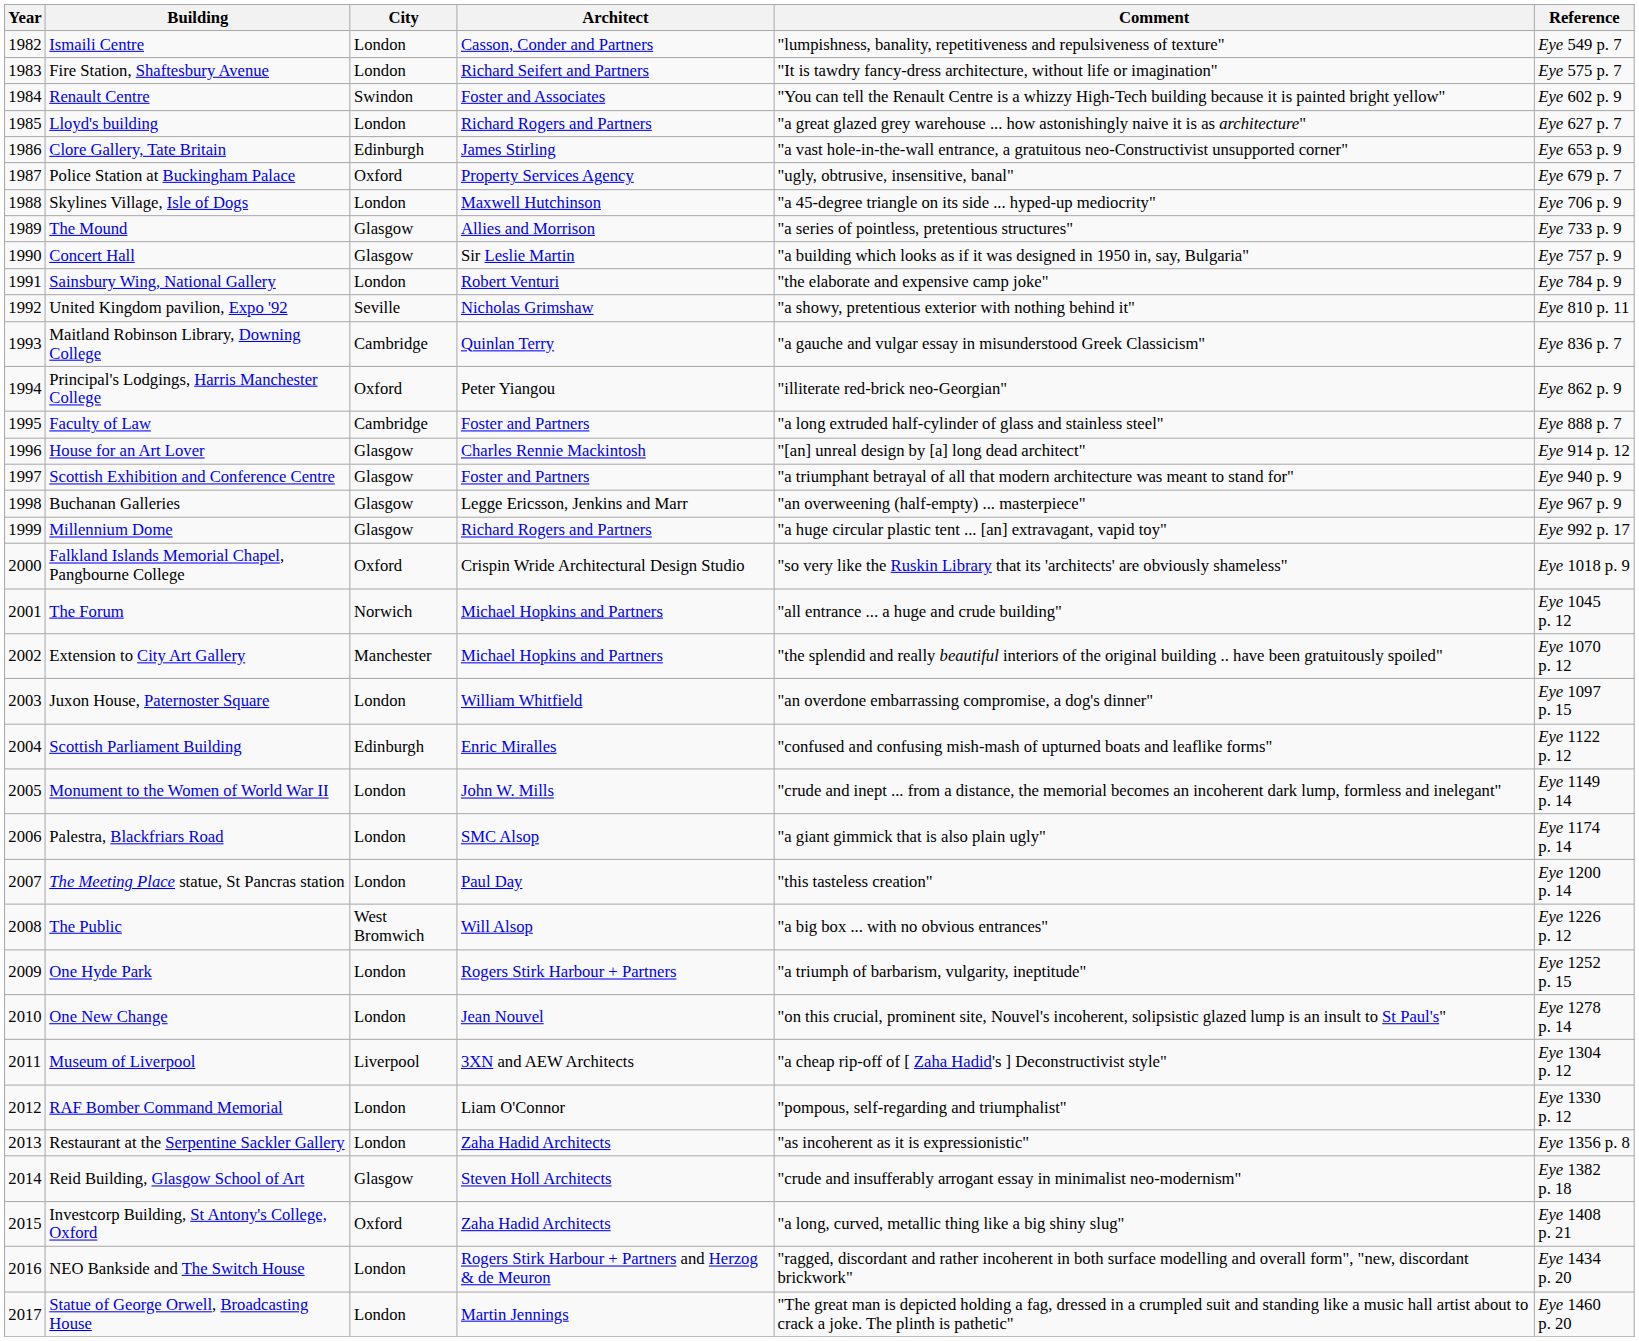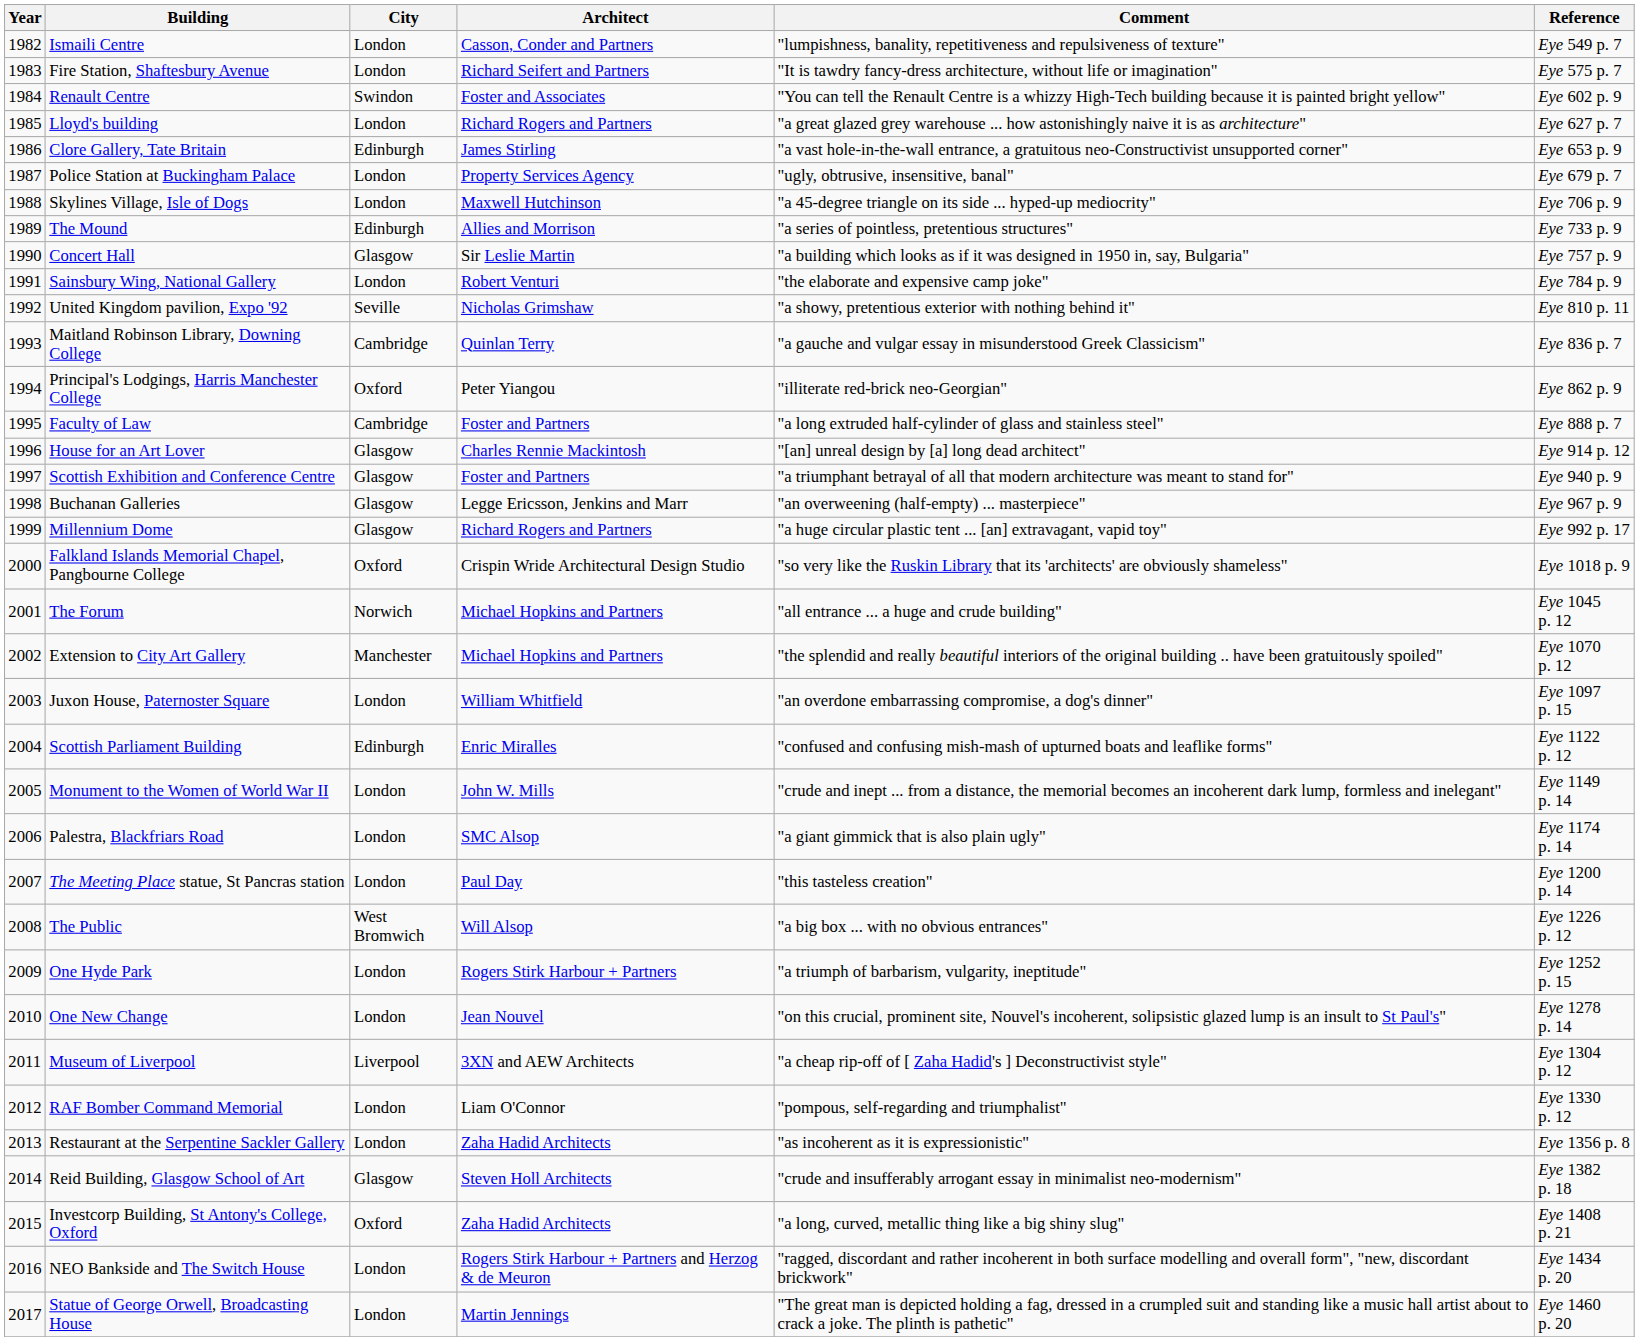Police Station at Buckingham Palace | City: Oxford -> London
The Mound | City: Glasgow -> Edinburgh
